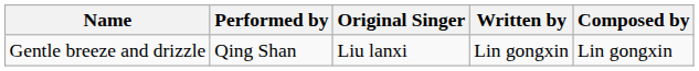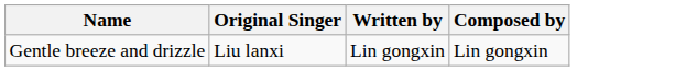- column: Performed by | Qing Shan
